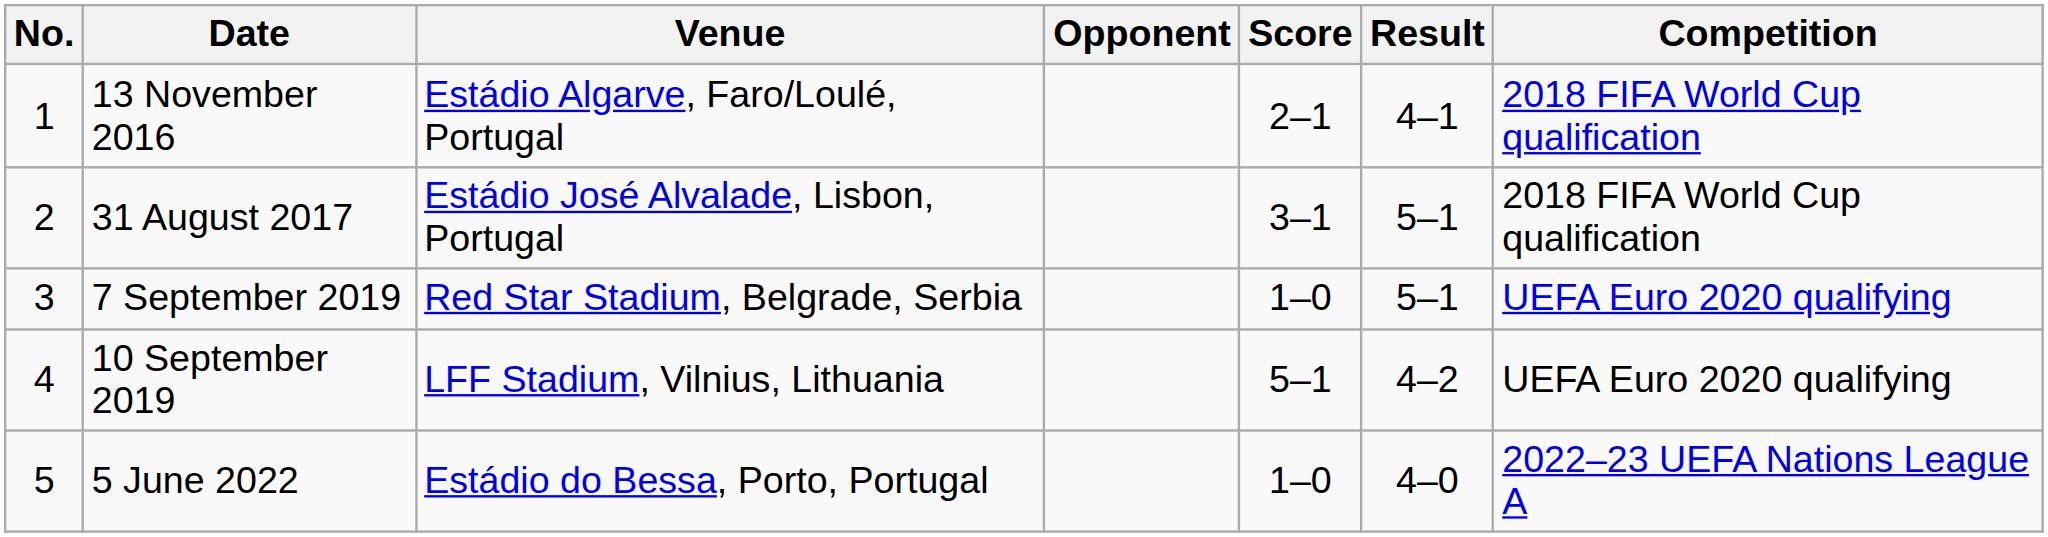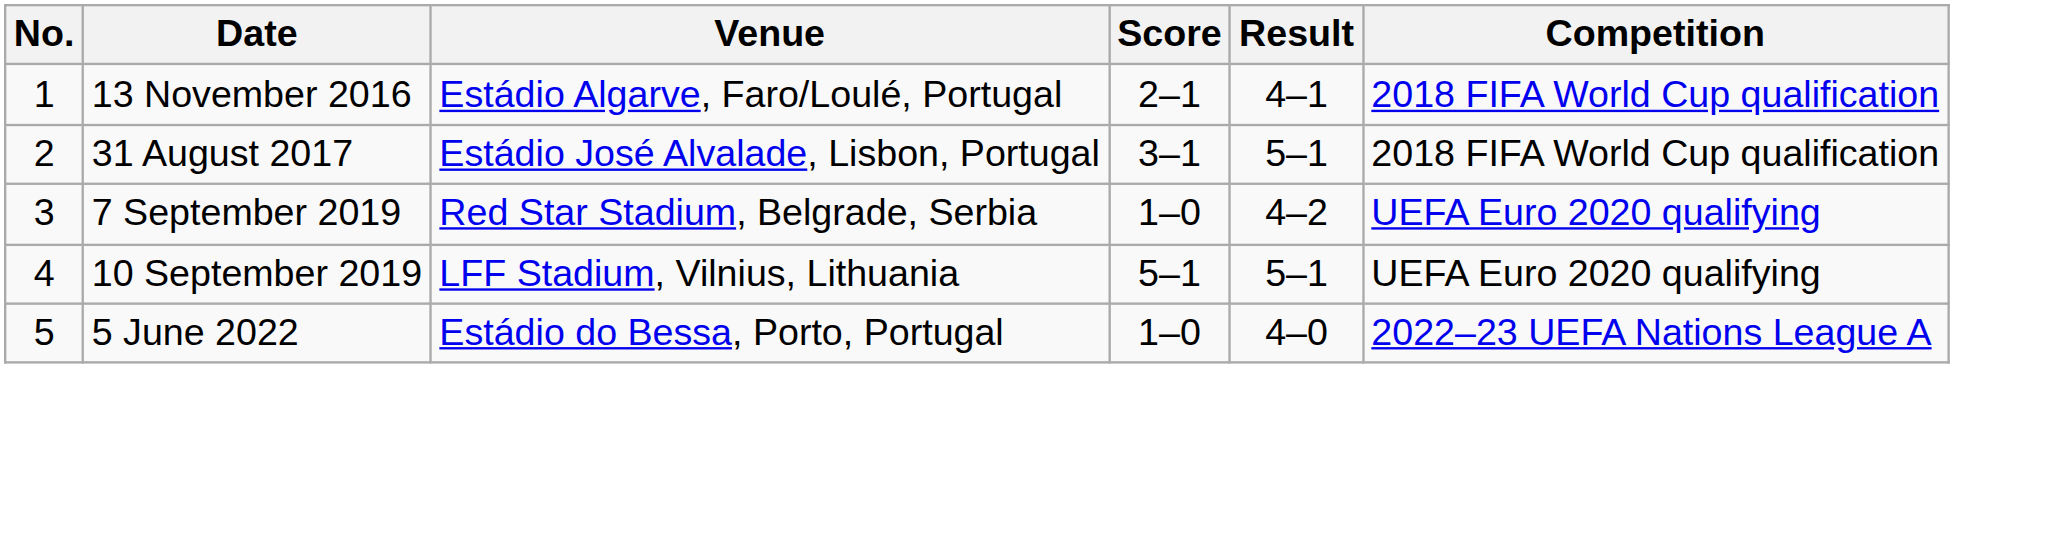- column: Opponent
7 September 2019 | Result: 5–1 -> 4–2
10 September 2019 | Result: 4–2 -> 5–1
